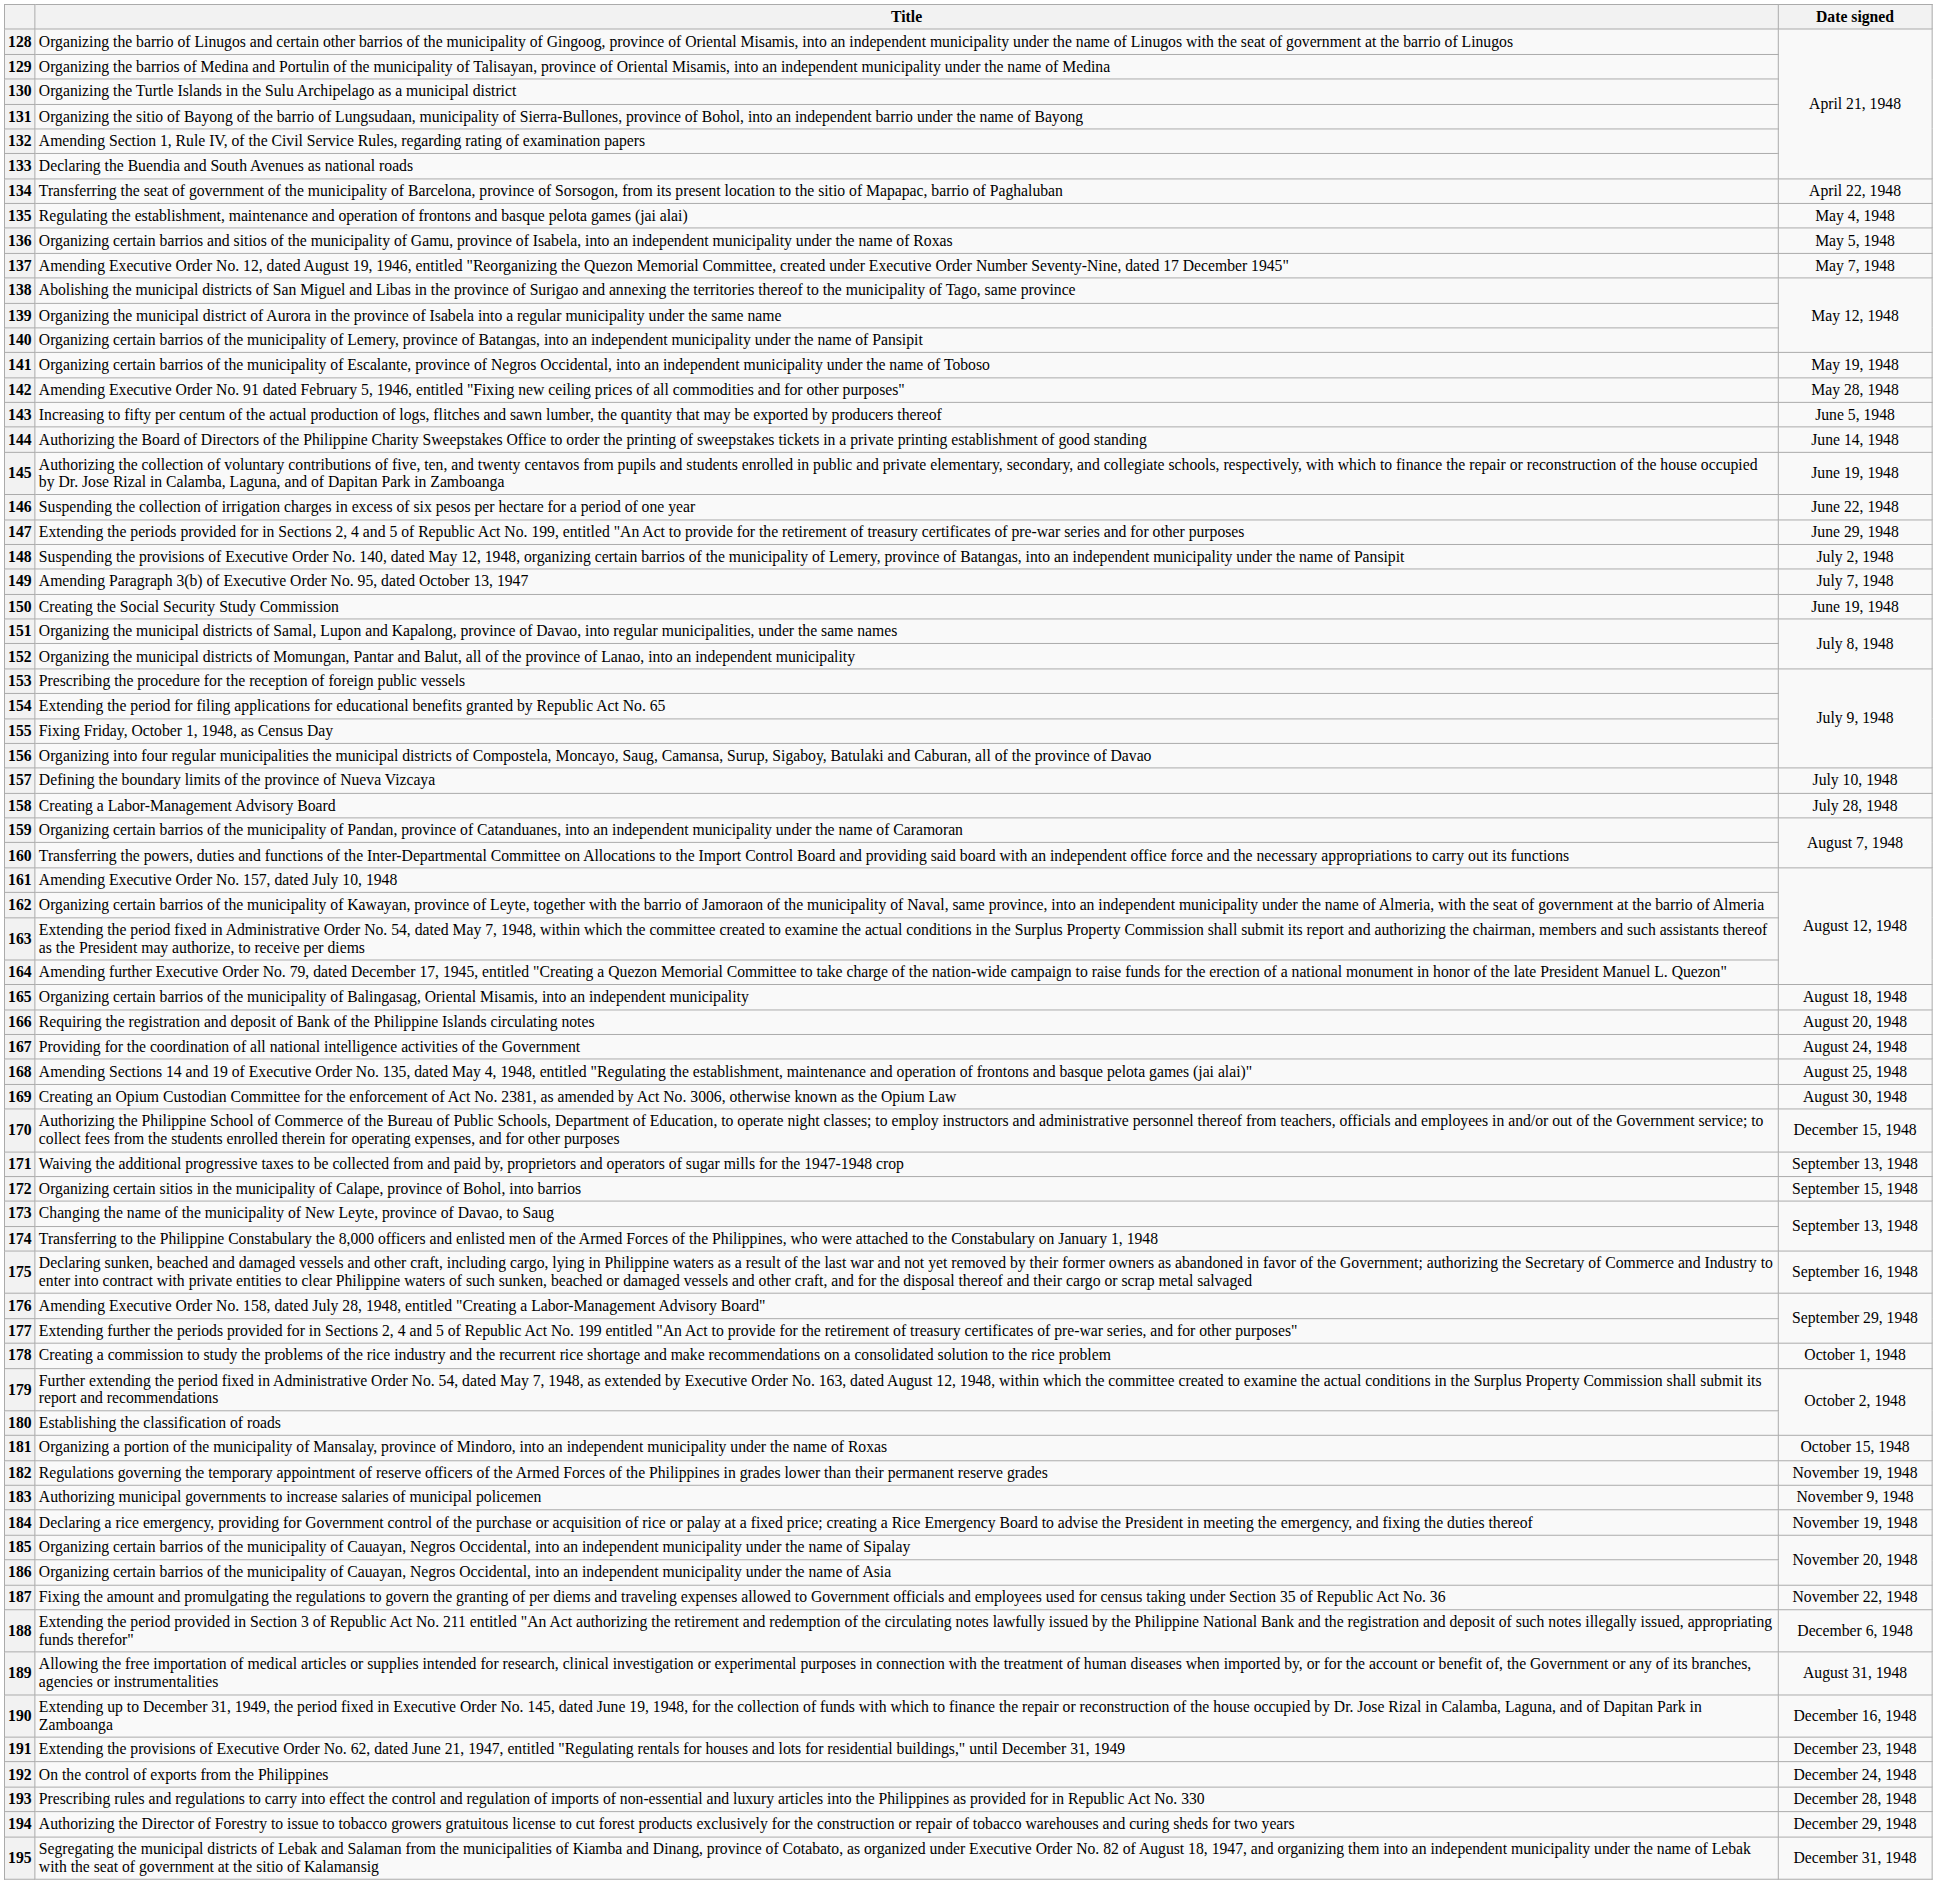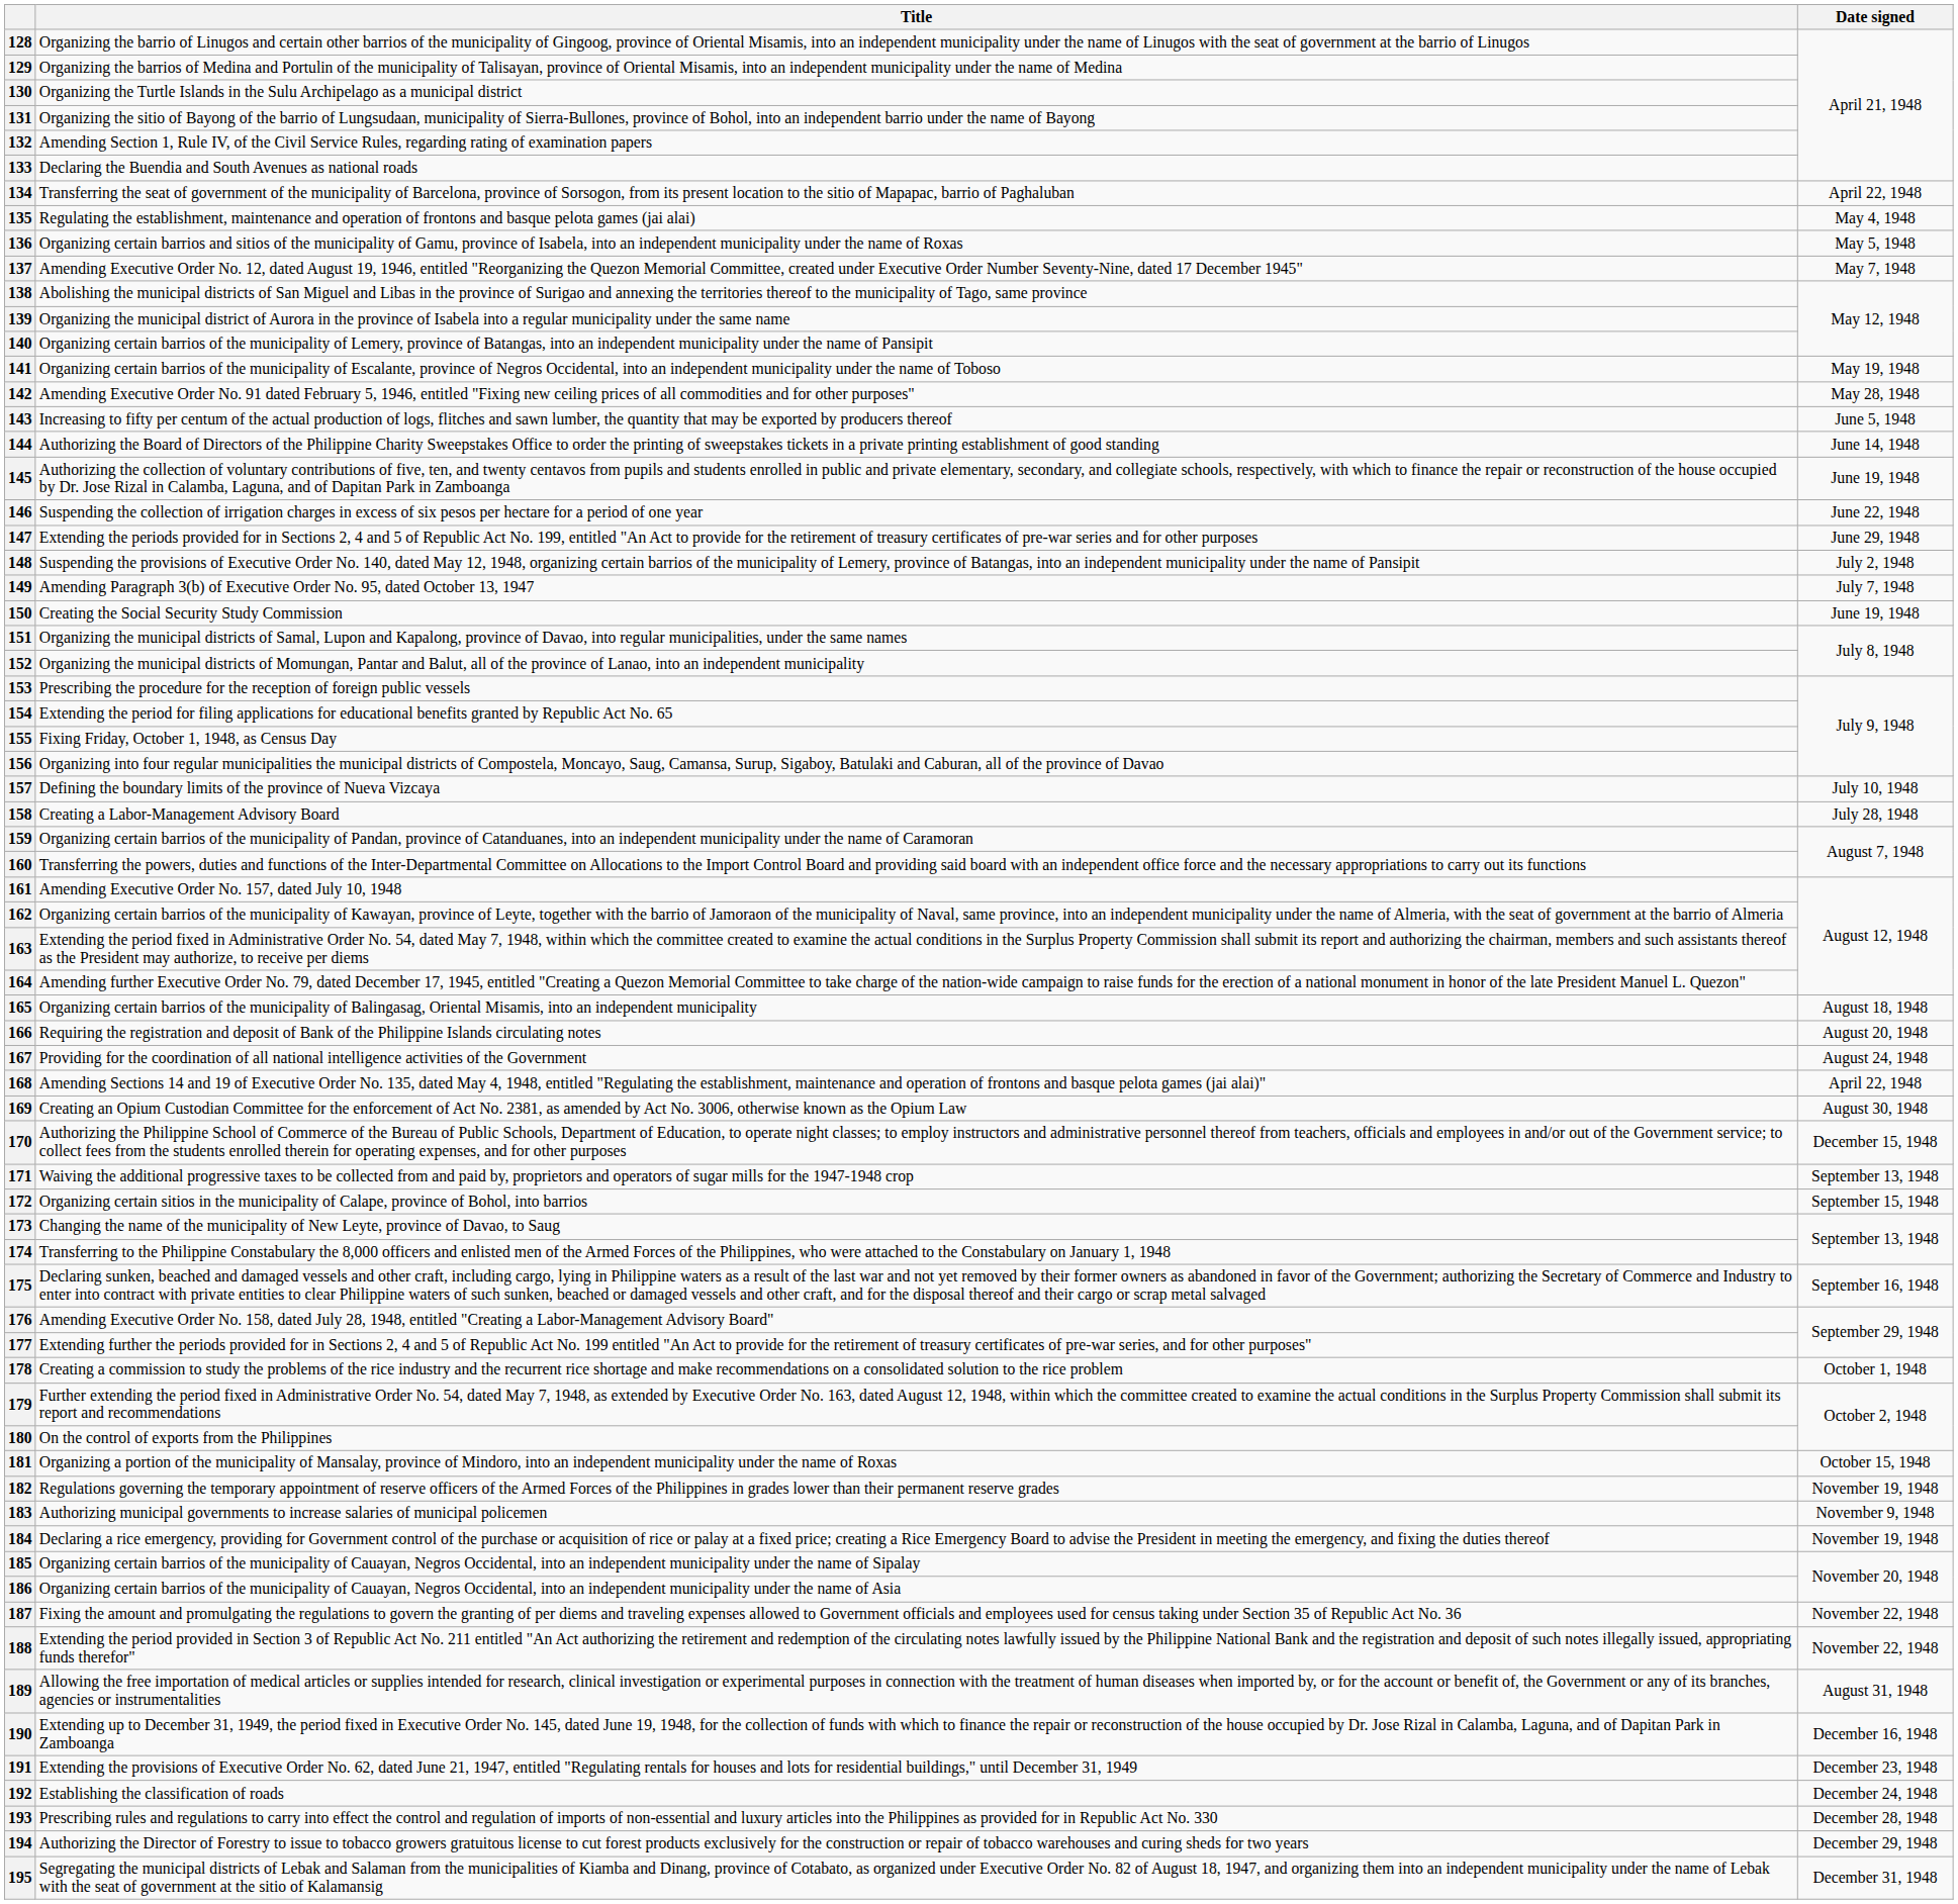168 | Date signed: August 25, 1948 -> April 22, 1948
180 | Title: Establishing the classification of roads -> On the control of exports from the Philippines
188 | Date signed: December 6, 1948 -> November 22, 1948
192 | Title: On the control of exports from the Philippines -> Establishing the classification of roads
